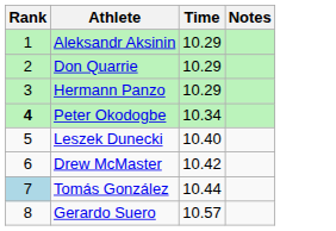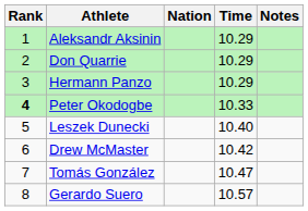+ column: Nation
Peter Okodogbe | Time: 10.34 -> 10.33
Tomás González | Rank: lightblue background -> no background
Tomás González | Time: 10.44 -> 10.47
